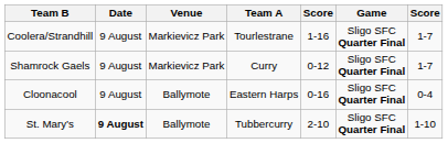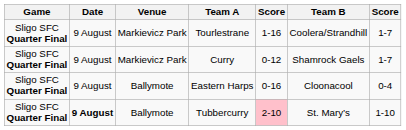columns swapped: Game <-> Team B
Tubbercurry | column 5: no background -> pink background
